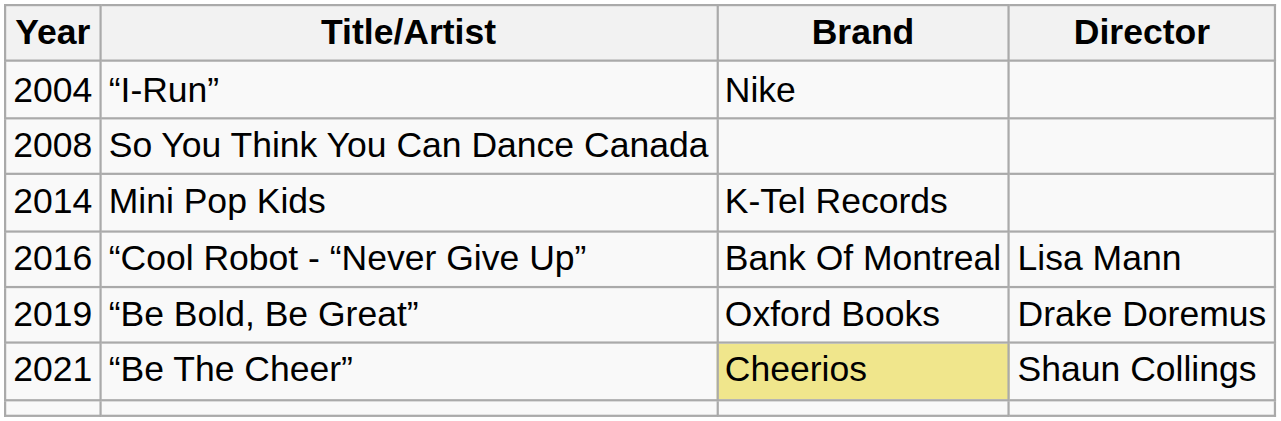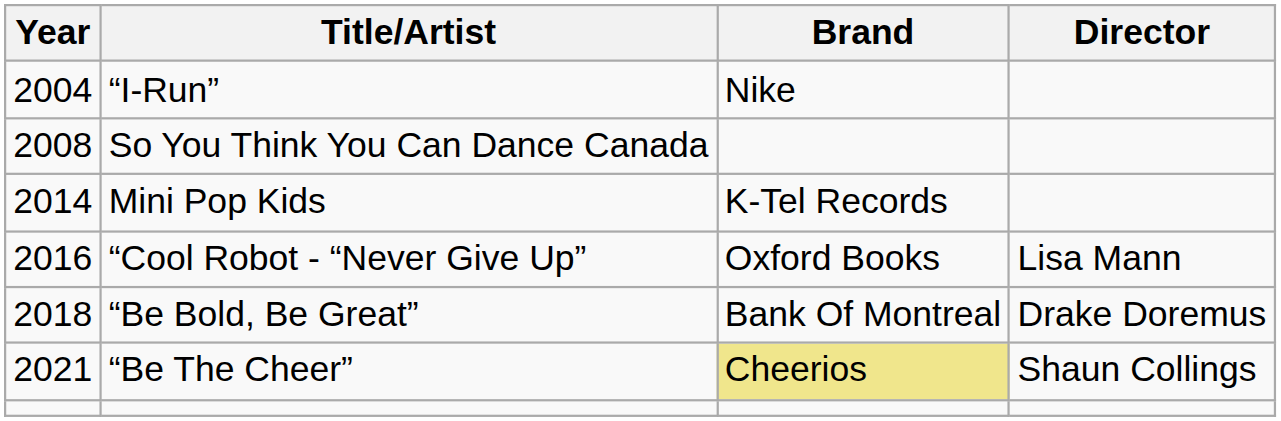“Cool Robot - “Never Give Up” | Brand: Bank Of Montreal -> Oxford Books
“Be Bold, Be Great” | Year: 2019 -> 2018
“Be Bold, Be Great” | Brand: Oxford Books -> Bank Of Montreal
